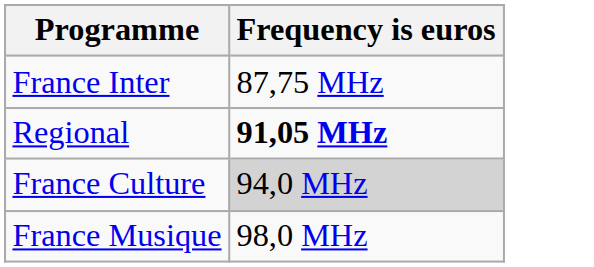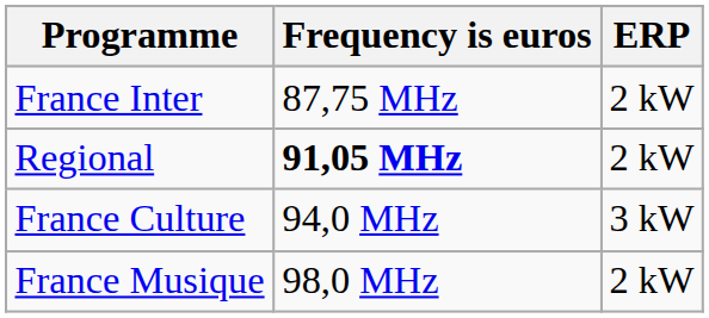+ column: ERP | 2 kW | 2 kW | 3 kW | 2 kW
France Culture | Frequency is euros: lightgrey background -> no background
